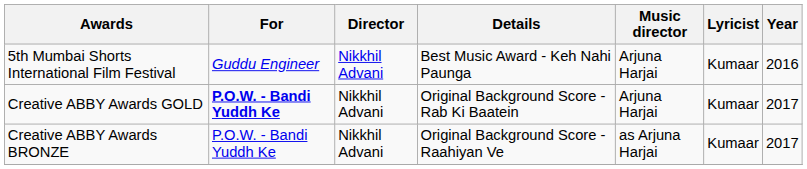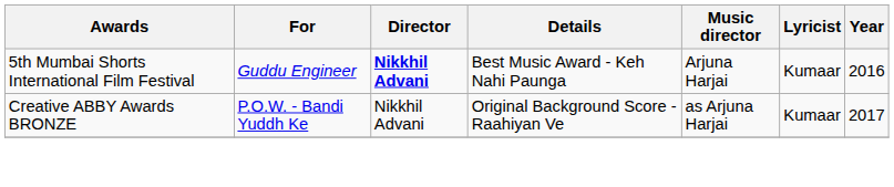5th Mumbai Shorts International Film Festival | Director: normal -> bold
- row: Creative ABBY Awards GOLD | P.O.W. - Bandi Yuddh Ke | Nikkhil Advani | Original Background Score - Rab Ki Baatein | Arjuna Harjai | Kumaar | 2017
